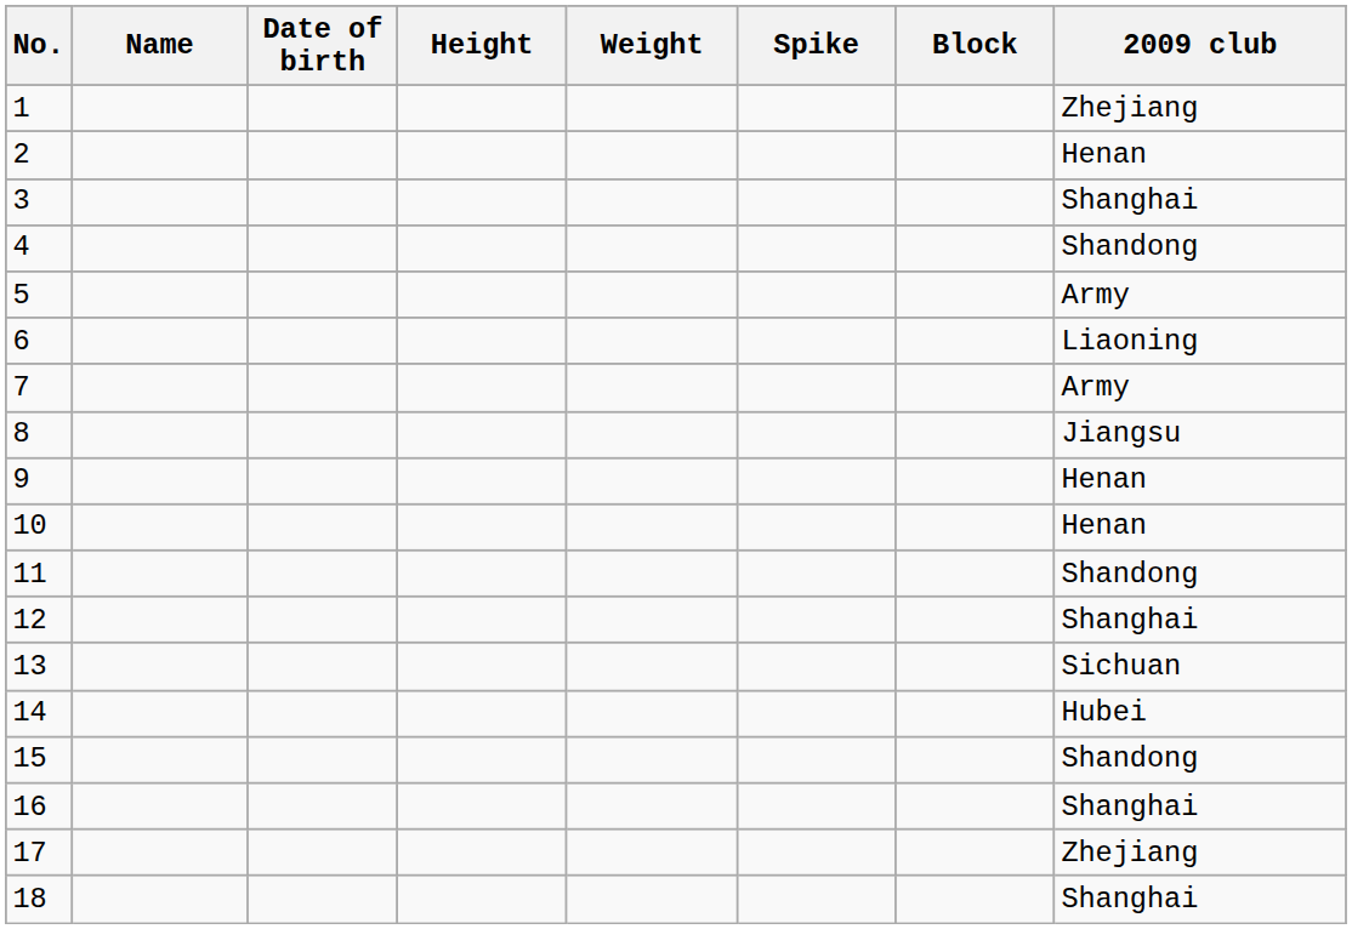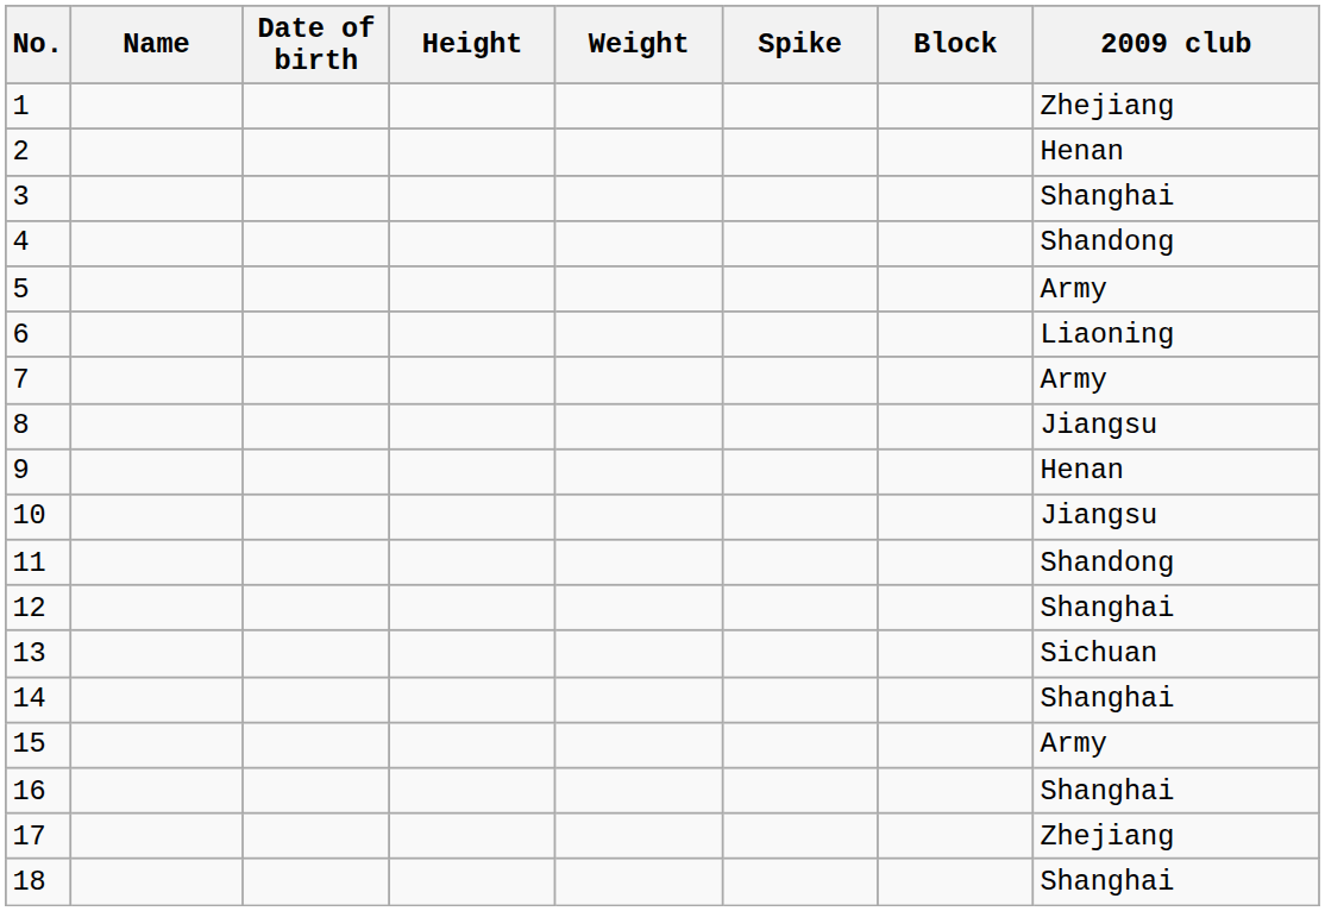10 | 2009 club: Henan -> Jiangsu
14 | 2009 club: Hubei -> Shanghai
15 | 2009 club: Shandong -> Army
